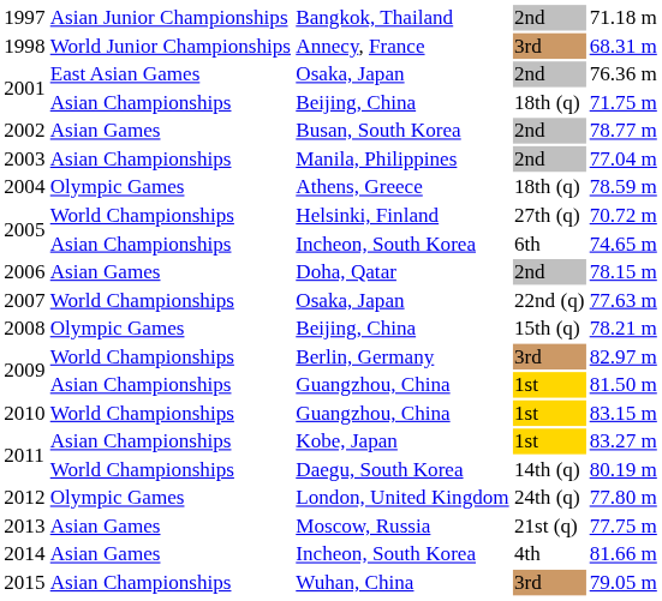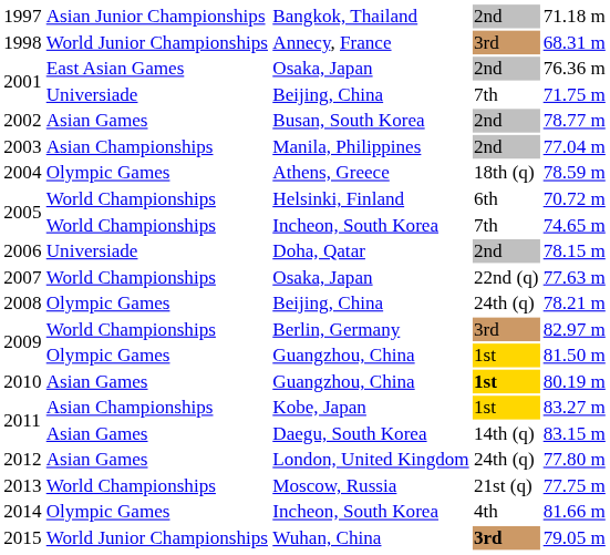2001 / Beijing, China | column 2: Asian Championships -> Universiade
2001 / Beijing, China | column 4: 18th (q) -> 7th
2005 / Helsinki, Finland | column 4: 27th (q) -> 6th
2005 / Incheon, South Korea | column 2: Asian Championships -> World Championships
2005 / Incheon, South Korea | column 4: 6th -> 7th
2006 | column 2: Asian Games -> Universiade
2008 | column 4: 15th (q) -> 24th (q)
2009 / Guangzhou, China | column 2: Asian Championships -> Olympic Games
2010 | column 2: World Championships -> Asian Games
2010 | column 4: normal -> bold
2010 | column 5: 83.15 m -> 80.19 m
2011 / Daegu, South Korea | column 2: World Championships -> Asian Games
2011 / Daegu, South Korea | column 5: 80.19 m -> 83.15 m
2012 | column 2: Olympic Games -> Asian Games
2013 | column 2: Asian Games -> World Championships
2014 | column 2: Asian Games -> Olympic Games
2015 | column 2: Asian Championships -> World Junior Championships
2015 | column 4: normal -> bold
